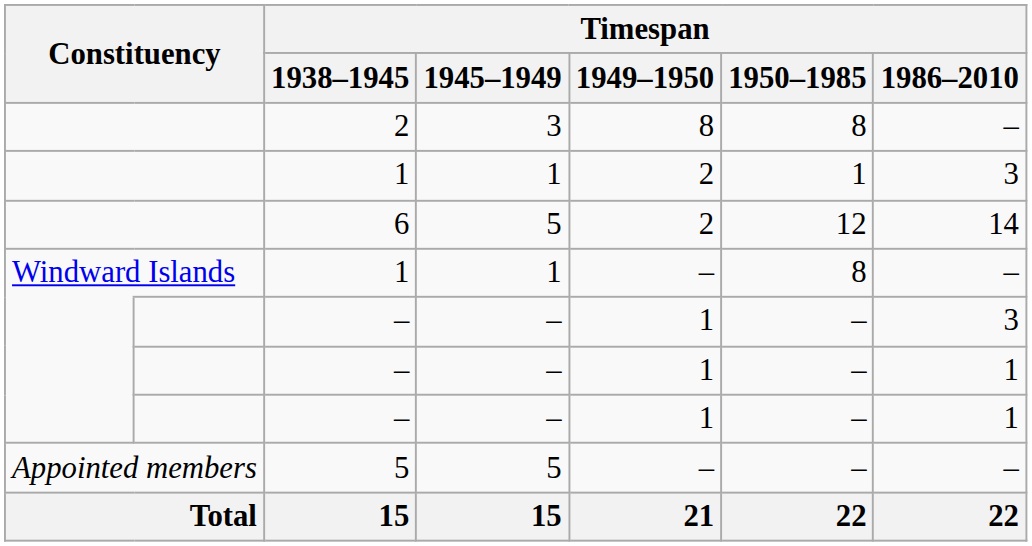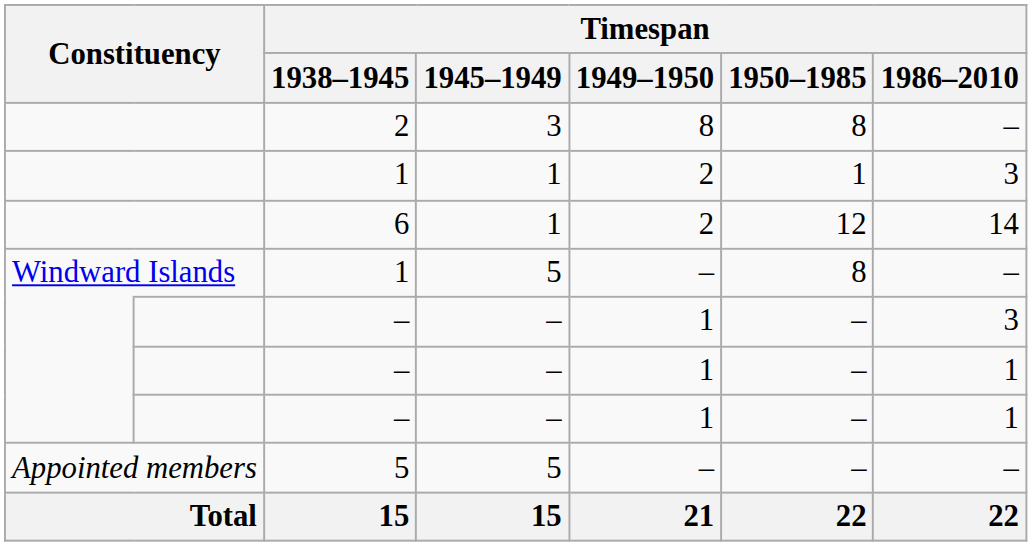6 | Timespan / 1945–1949: 5 -> 1
Windward Islands / 1 | Timespan / 1945–1949: 1 -> 5
